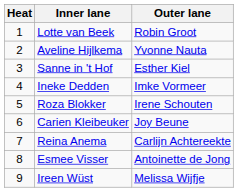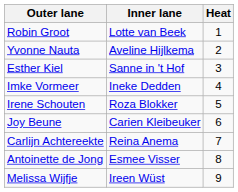columns swapped: Heat <-> Outer lane
